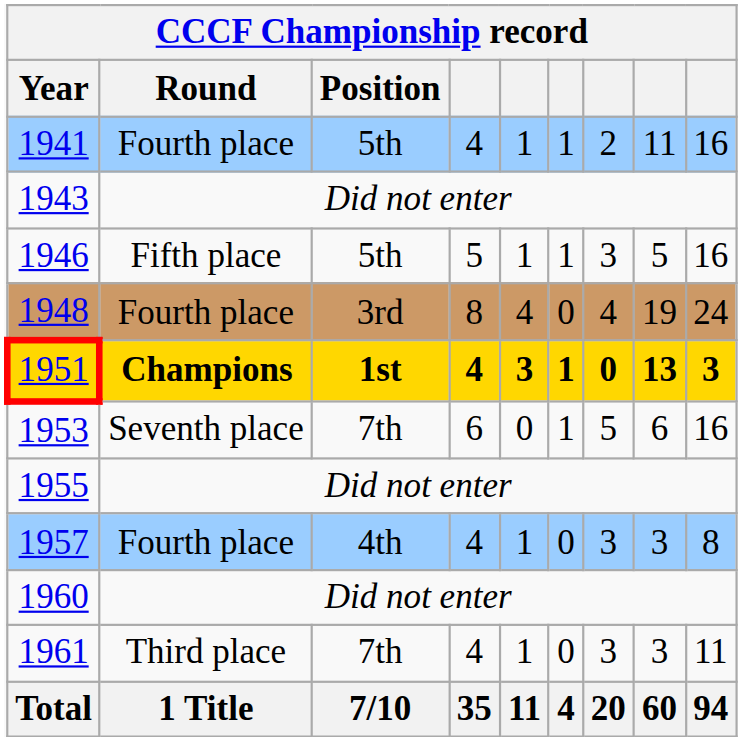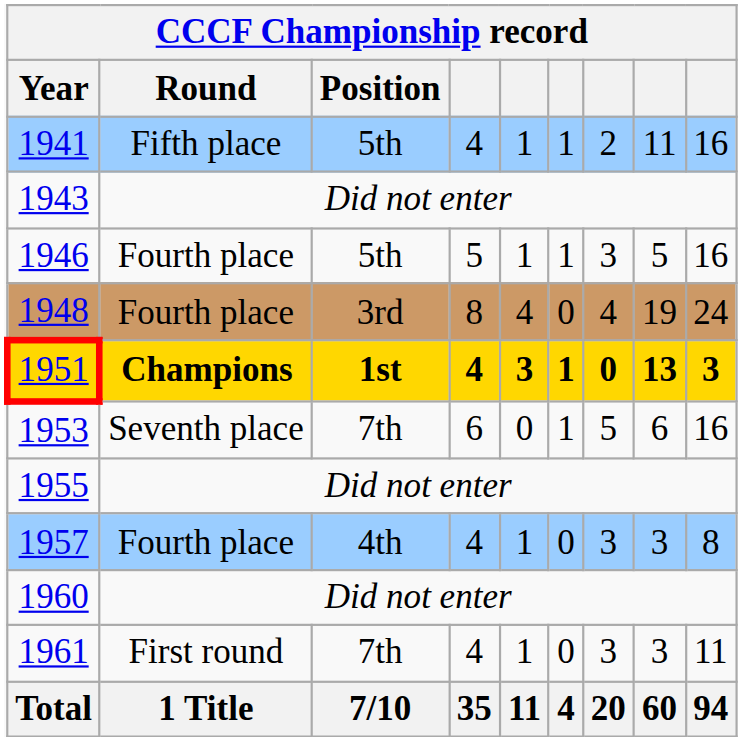1941 | Round: Fourth place -> Fifth place
1946 | Round: Fifth place -> Fourth place
1961 | Round: Third place -> First round
